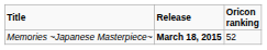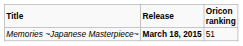Memories ~Japanese Masterpiece~ | Oricon ranking: 52 -> 51
